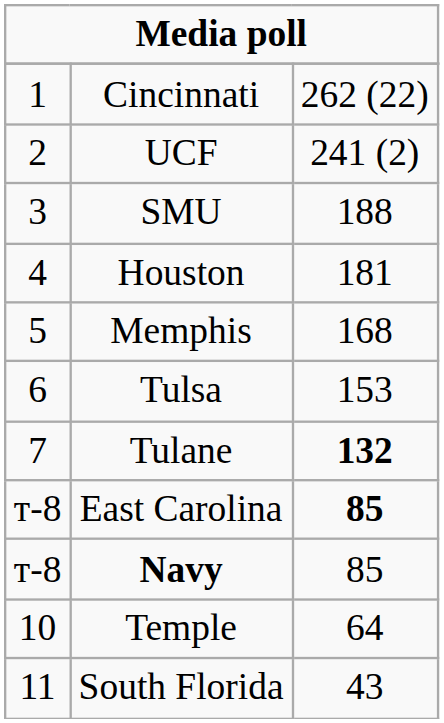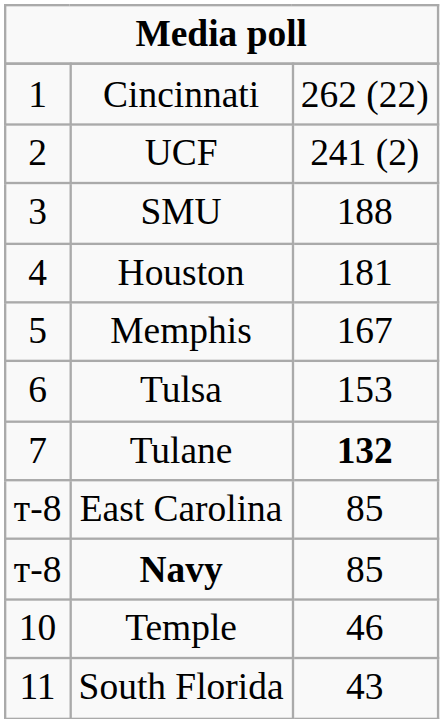Memphis | column 3: 168 -> 167
East Carolina | column 3: bold -> normal
Temple | column 3: 64 -> 46
